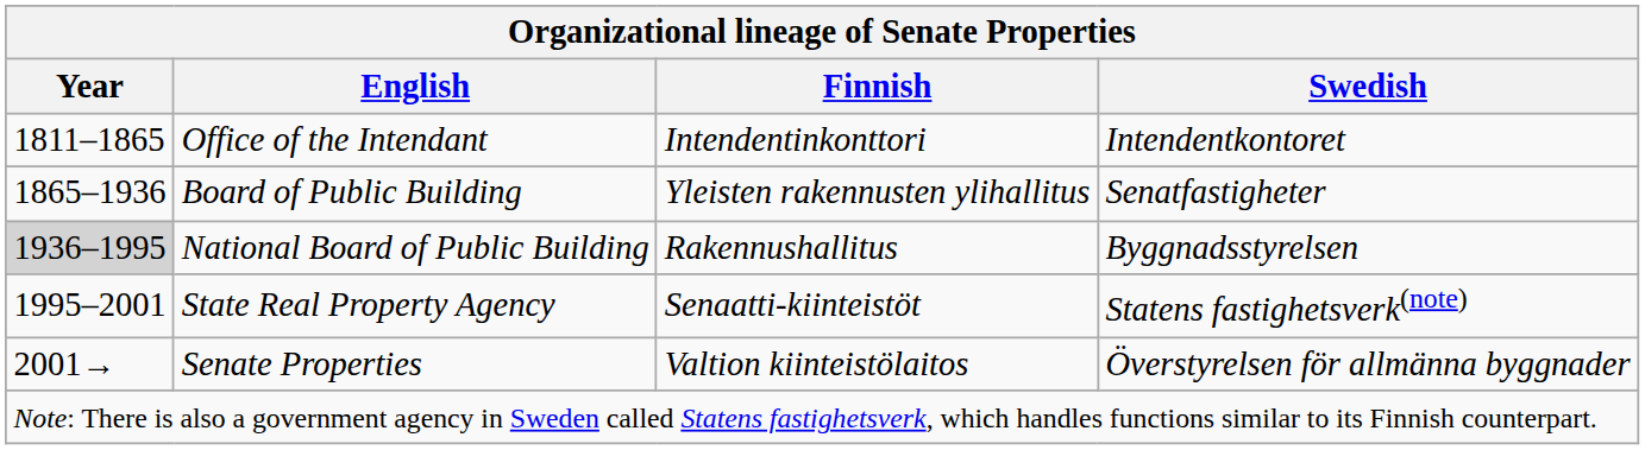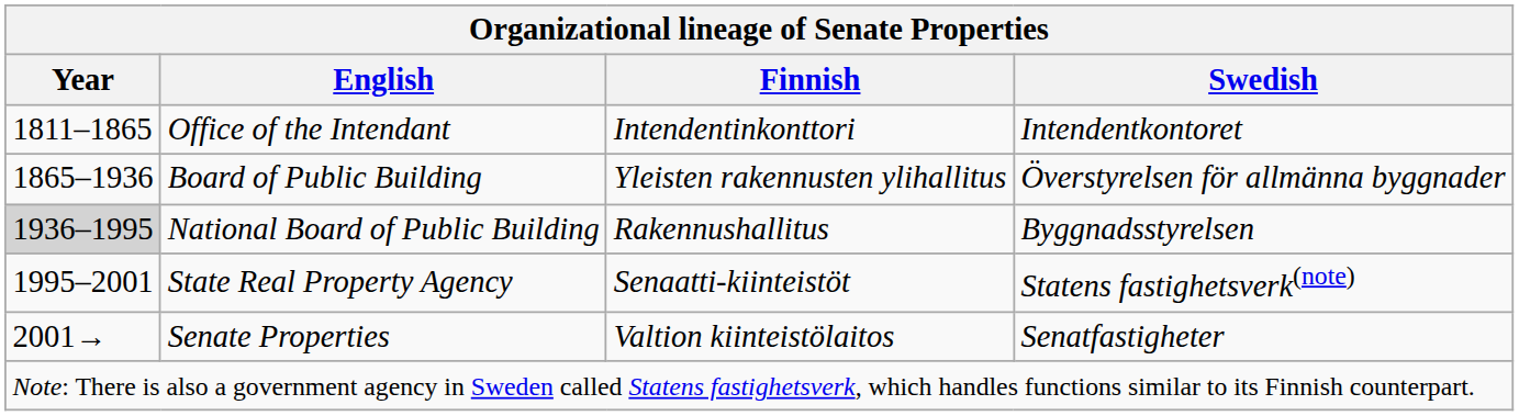Board of Public Building | Swedish: Senatfastigheter -> Överstyrelsen för allmänna byggnader
Senate Properties | Swedish: Överstyrelsen för allmänna byggnader -> Senatfastigheter
